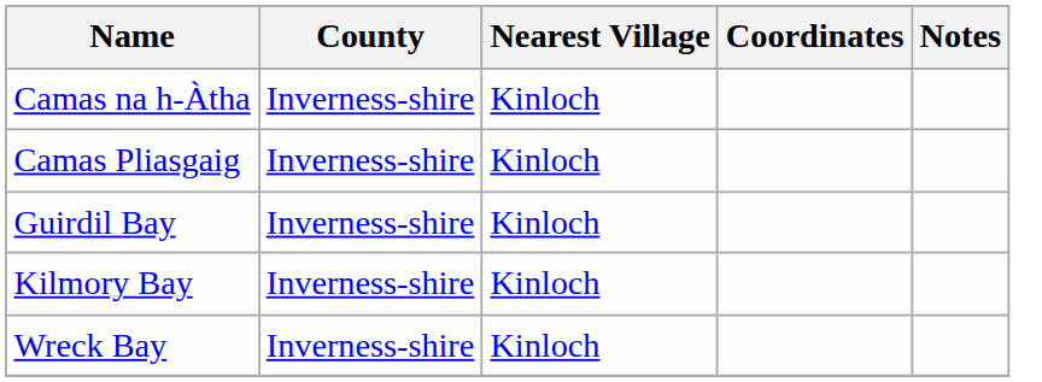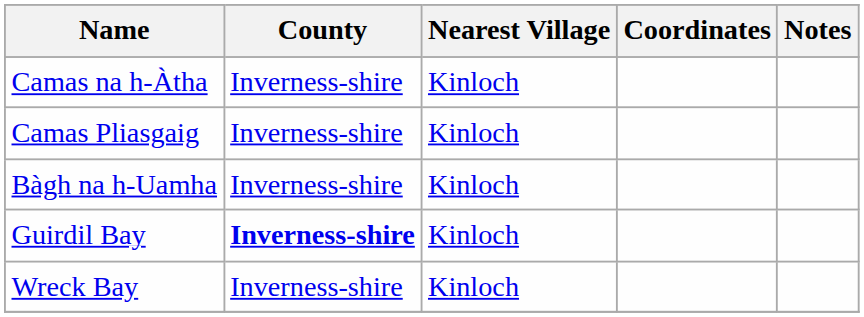+ row: Bàgh na h-Uamha | Inverness-shire | Kinloch
Guirdil Bay | County: normal -> bold
- row: Kilmory Bay | Inverness-shire | Kinloch
